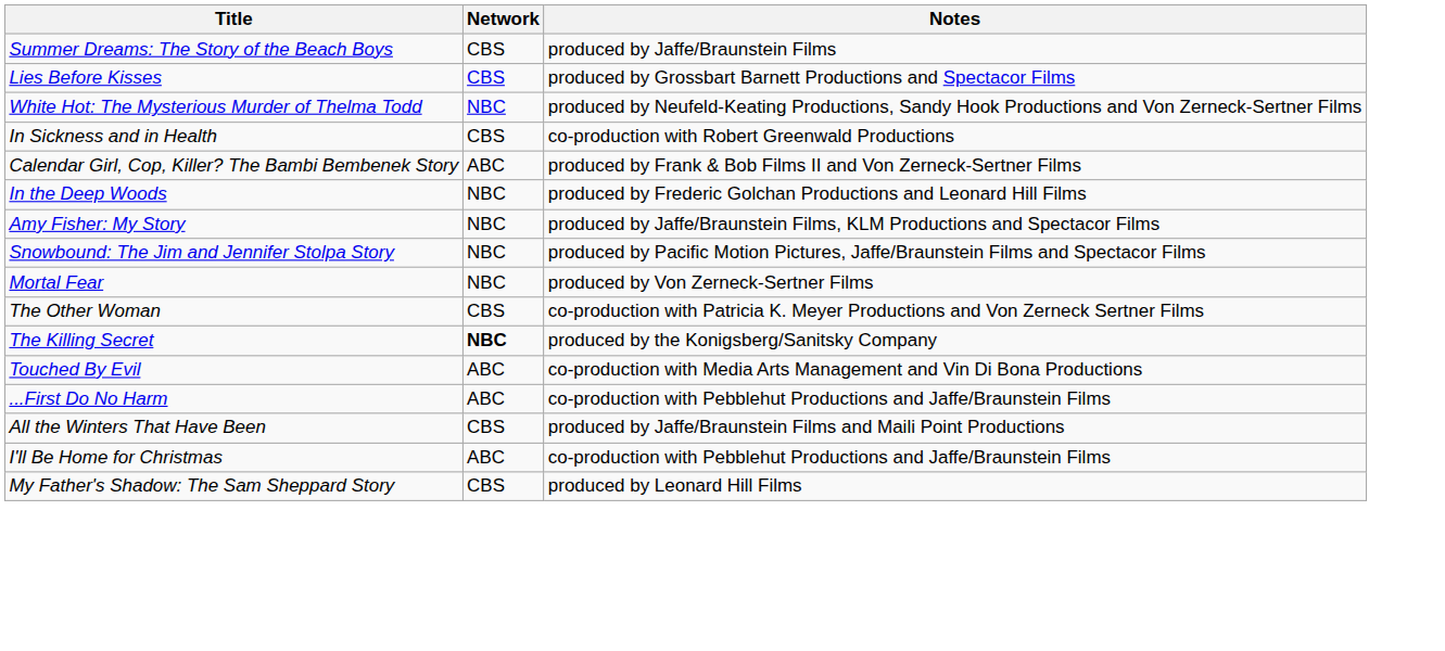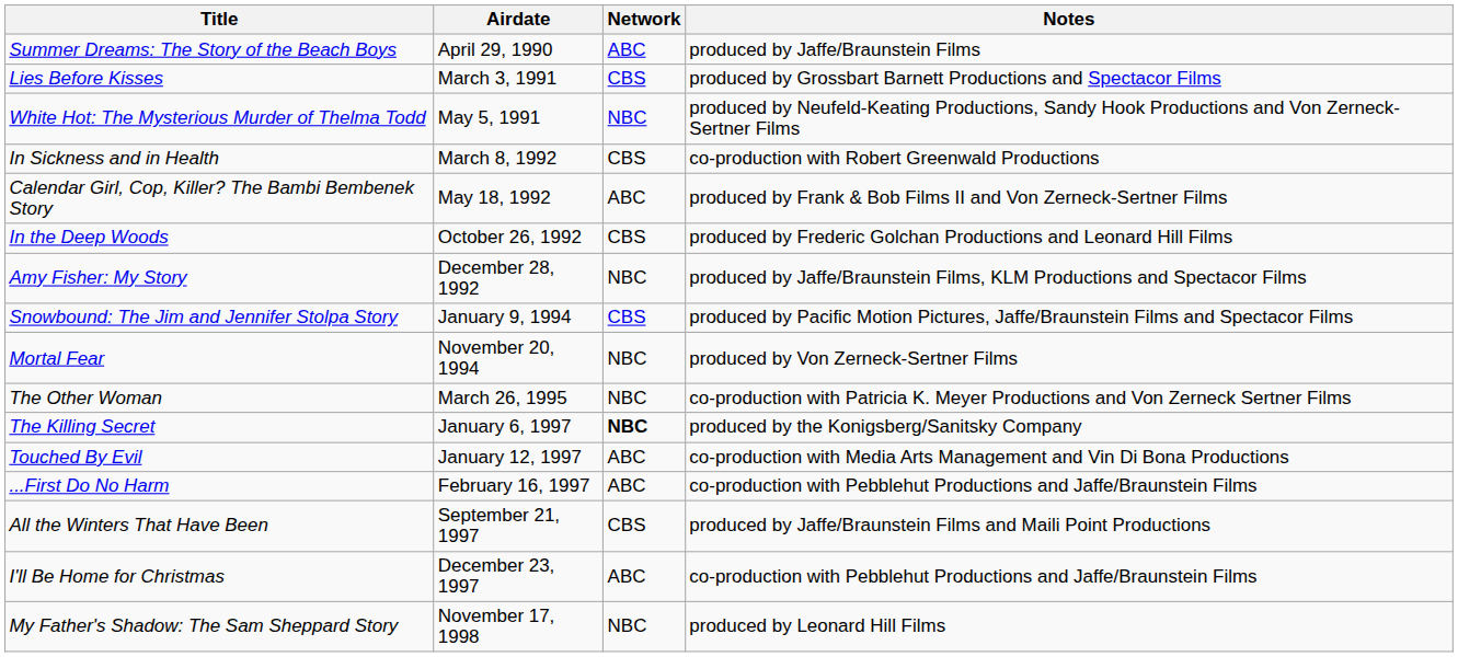+ column: Airdate | April 29, 1990 | March 3, 1991 | May 5, 1991 | March 8, 1992 | May 18, 1992 | October 26, 1992 | December 28, 1992 | January 9, 1994 | November 20, 1994 | March 26, 1995 | January 6, 1997 | January 12, 1997 | February 16, 1997 | September 21, 1997 | December 23, 1997 | November 17, 1998
Summer Dreams: The Story of the Beach Boys | Network: CBS -> ABC
In the Deep Woods | Network: NBC -> CBS
Snowbound: The Jim and Jennifer Stolpa Story | Network: NBC -> CBS
The Other Woman | Network: CBS -> NBC
My Father's Shadow: The Sam Sheppard Story | Network: CBS -> NBC
